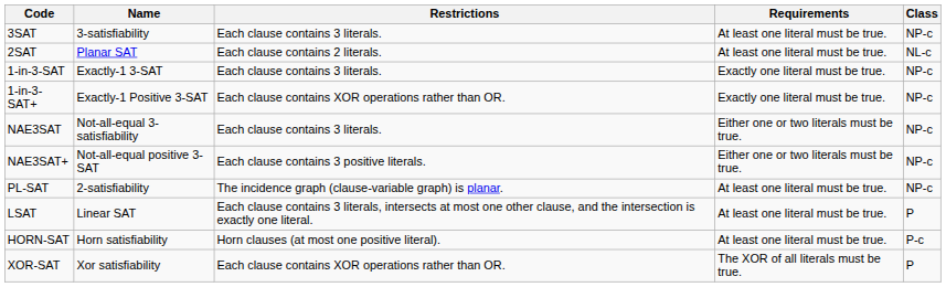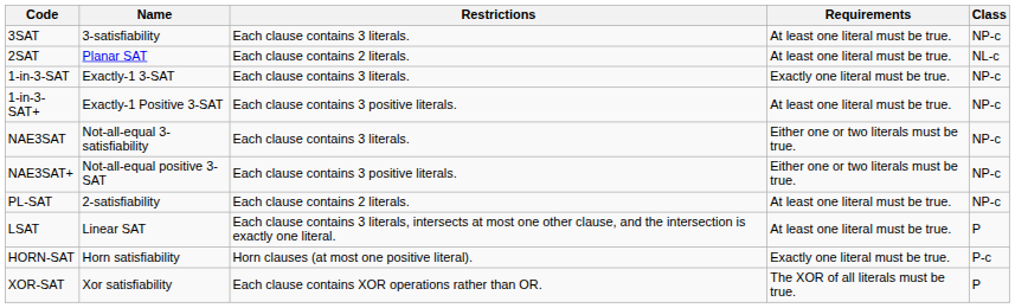1-in-3-SAT+ | Restrictions: Each clause contains XOR operations rather than OR. -> Each clause contains 3 positive literals.
1-in-3-SAT+ | Requirements: Exactly one literal must be true. -> At least one literal must be true.
PL-SAT | Restrictions: The incidence graph (clause-variable graph) is planar. -> Each clause contains 2 literals.
HORN-SAT | Requirements: At least one literal must be true. -> Exactly one literal must be true.
